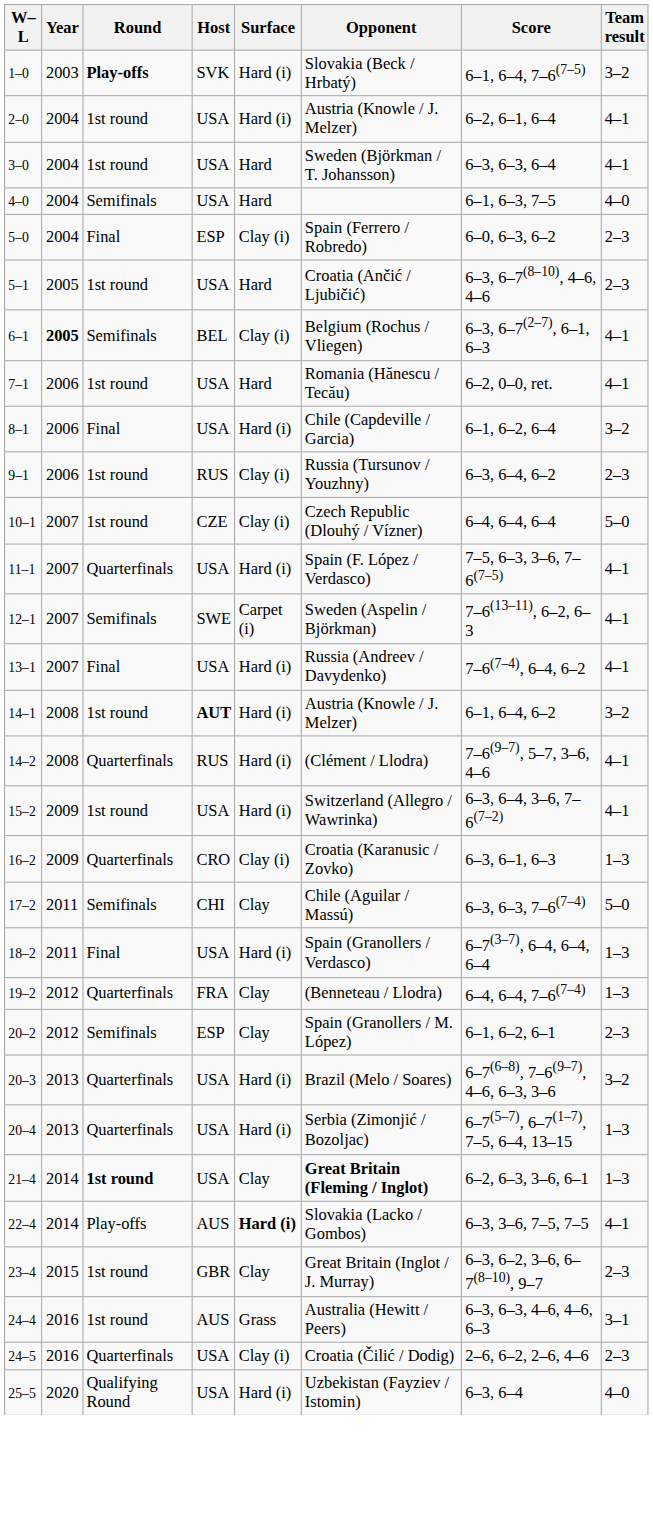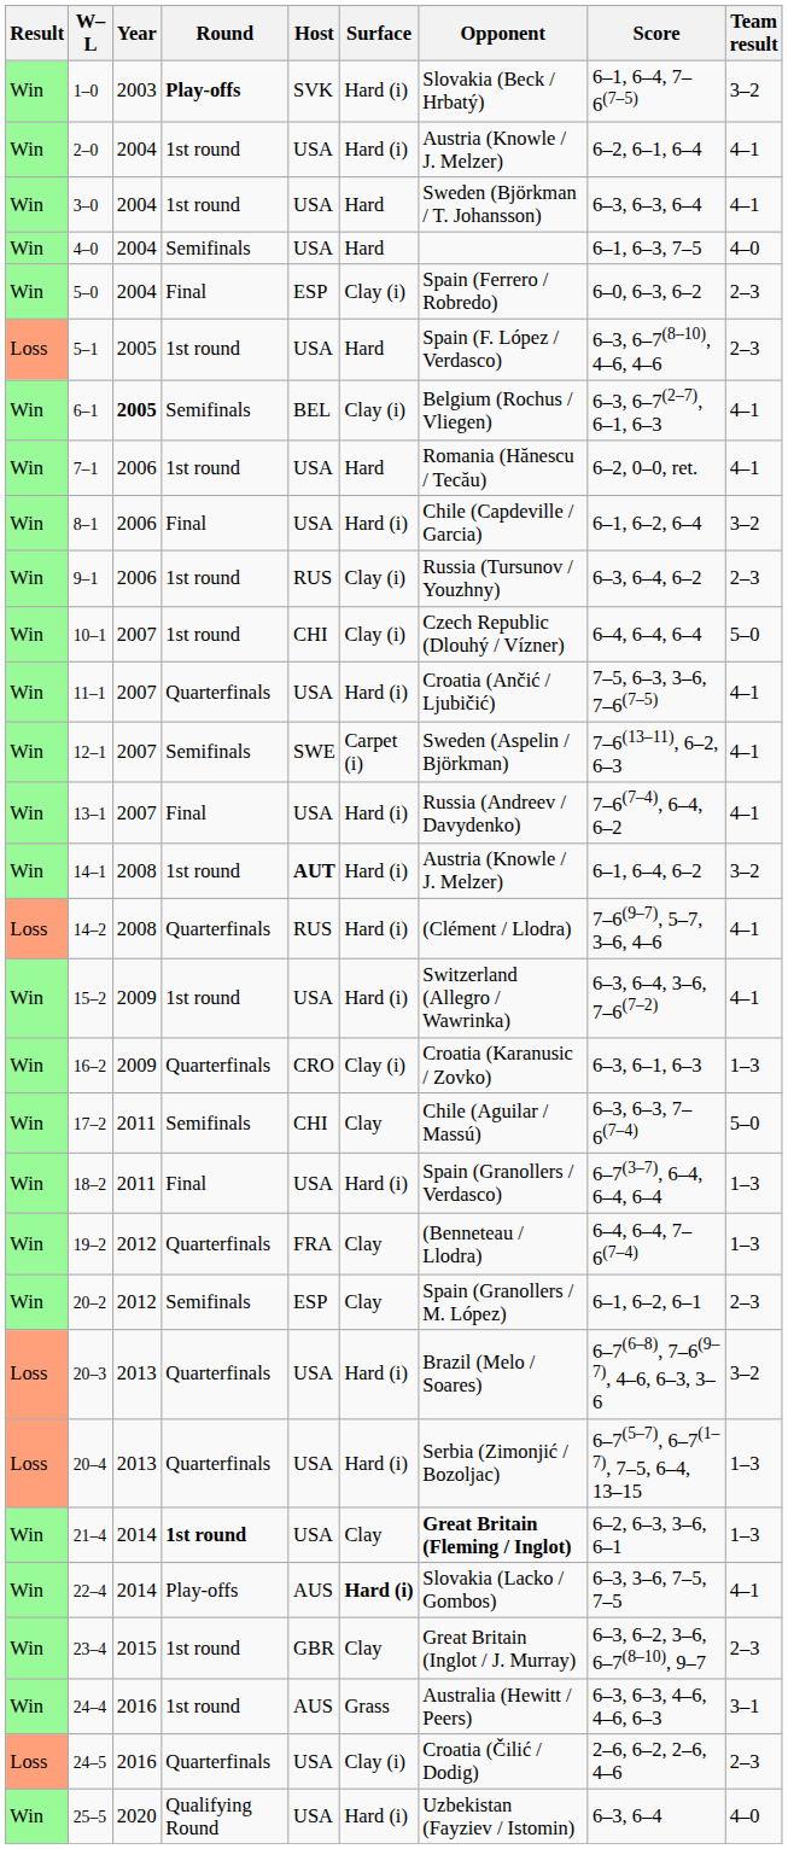+ column: Result | Win | Win | Win | Win | Win | Loss | Win | Win | Win | Win | Win | Win | Win | Win | Win | Loss | Win | Win | Win | Win | Win | Win | Loss | Loss | Win | Win | Win | Win | Loss | Win
5–1 | Opponent: Croatia (Ančić / Ljubičić) -> Spain (F. López / Verdasco)
10–1 | Host: CZE -> CHI
11–1 | Opponent: Spain (F. López / Verdasco) -> Croatia (Ančić / Ljubičić)
